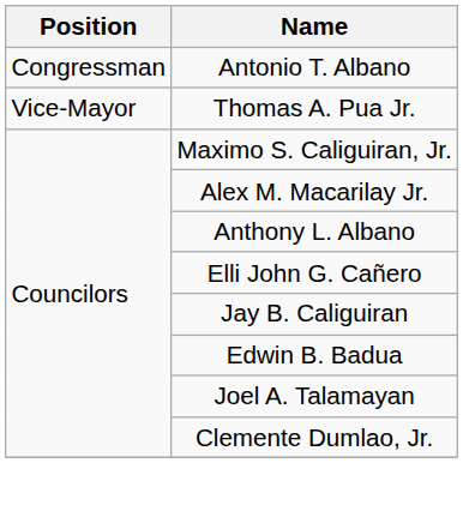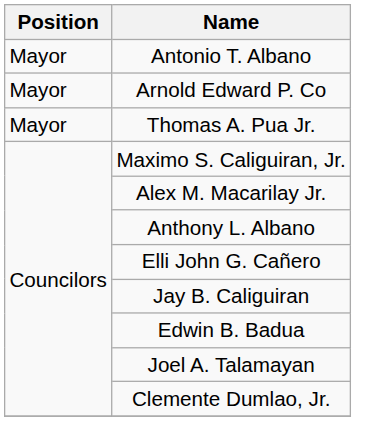Antonio T. Albano | Position: Congressman -> Mayor
+ row: Mayor | Arnold Edward P. Co
Thomas A. Pua Jr. | Position: Vice-Mayor -> Mayor
